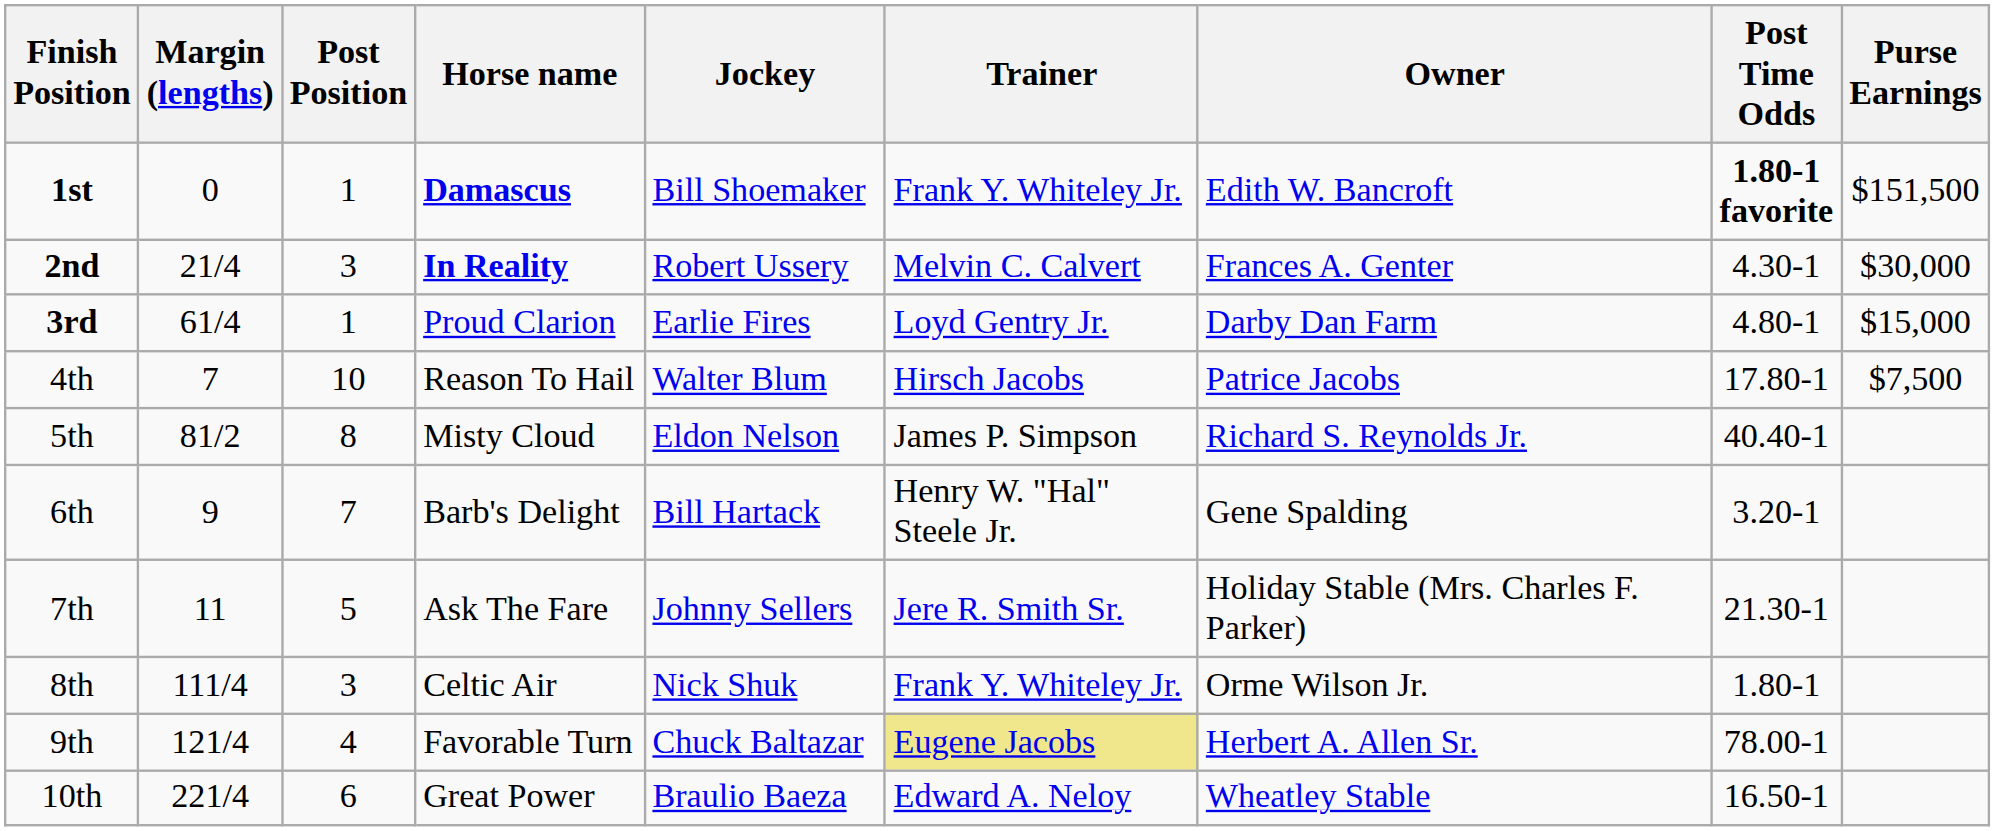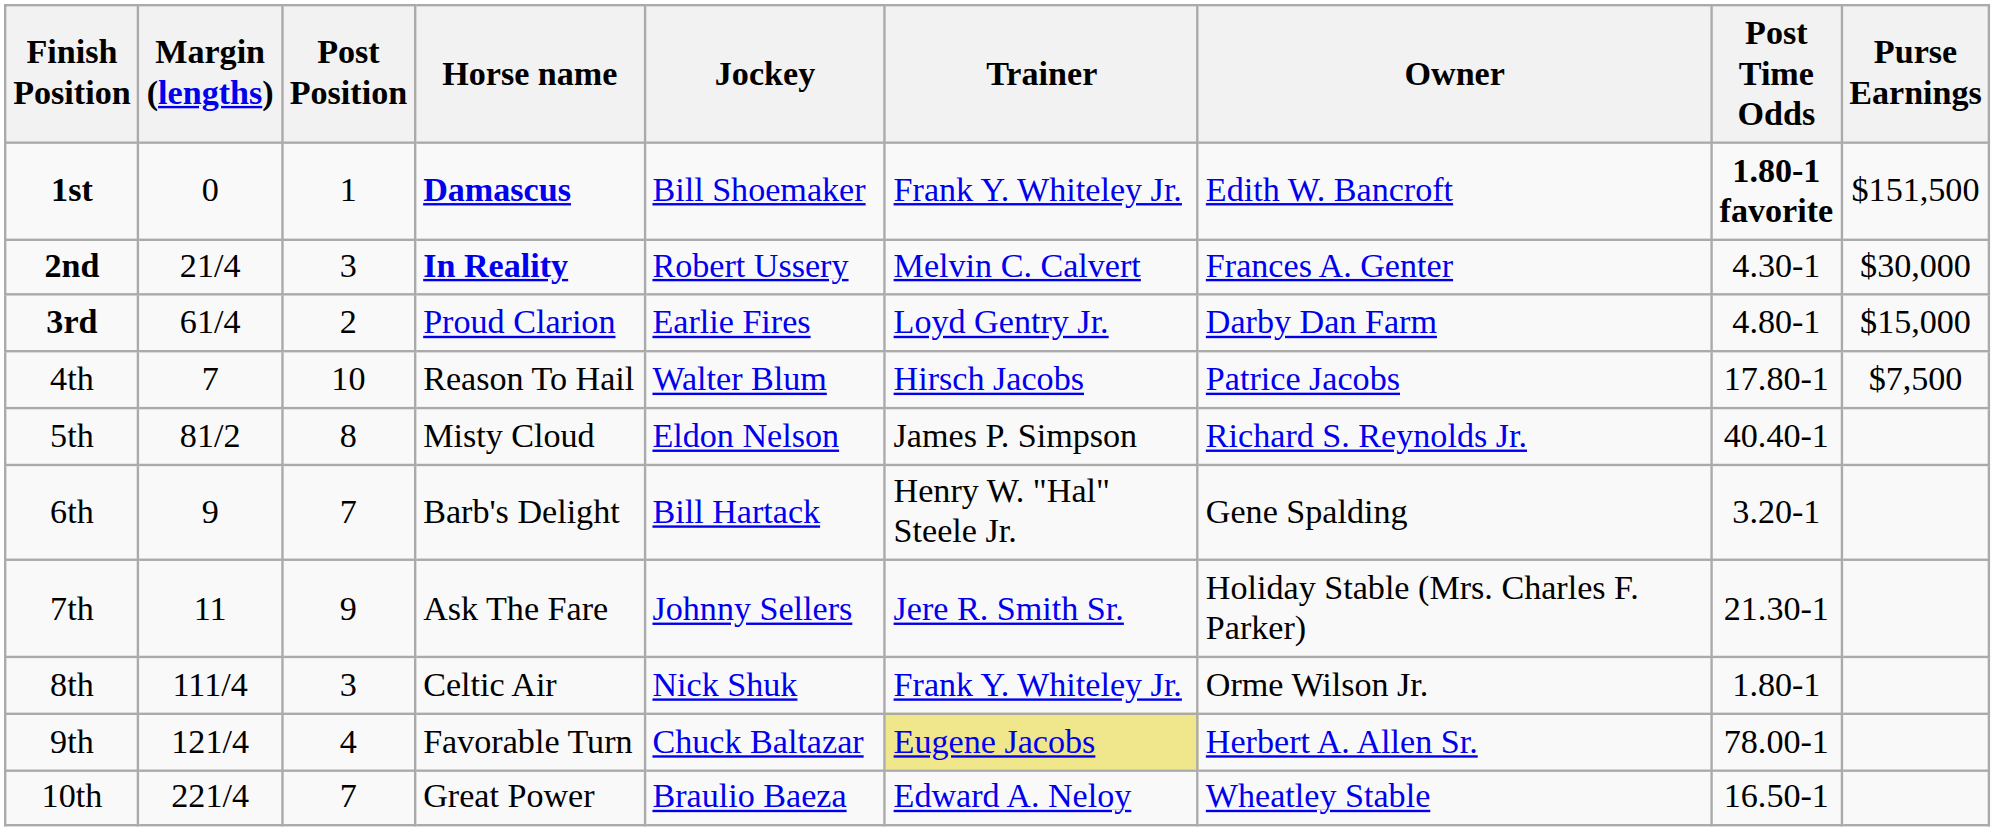3rd | Post Position: 1 -> 2
7th | Post Position: 5 -> 9
10th | Post Position: 6 -> 7
